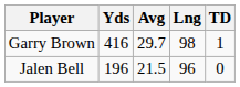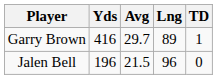Garry Brown | Lng: 98 -> 89
